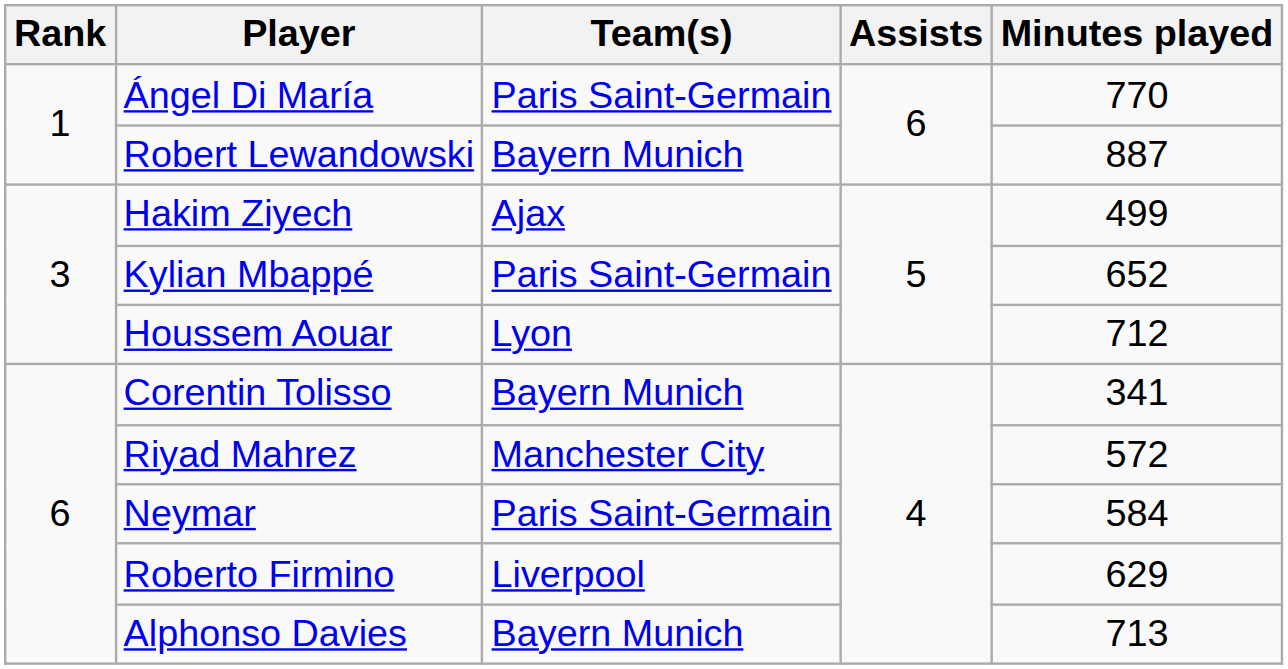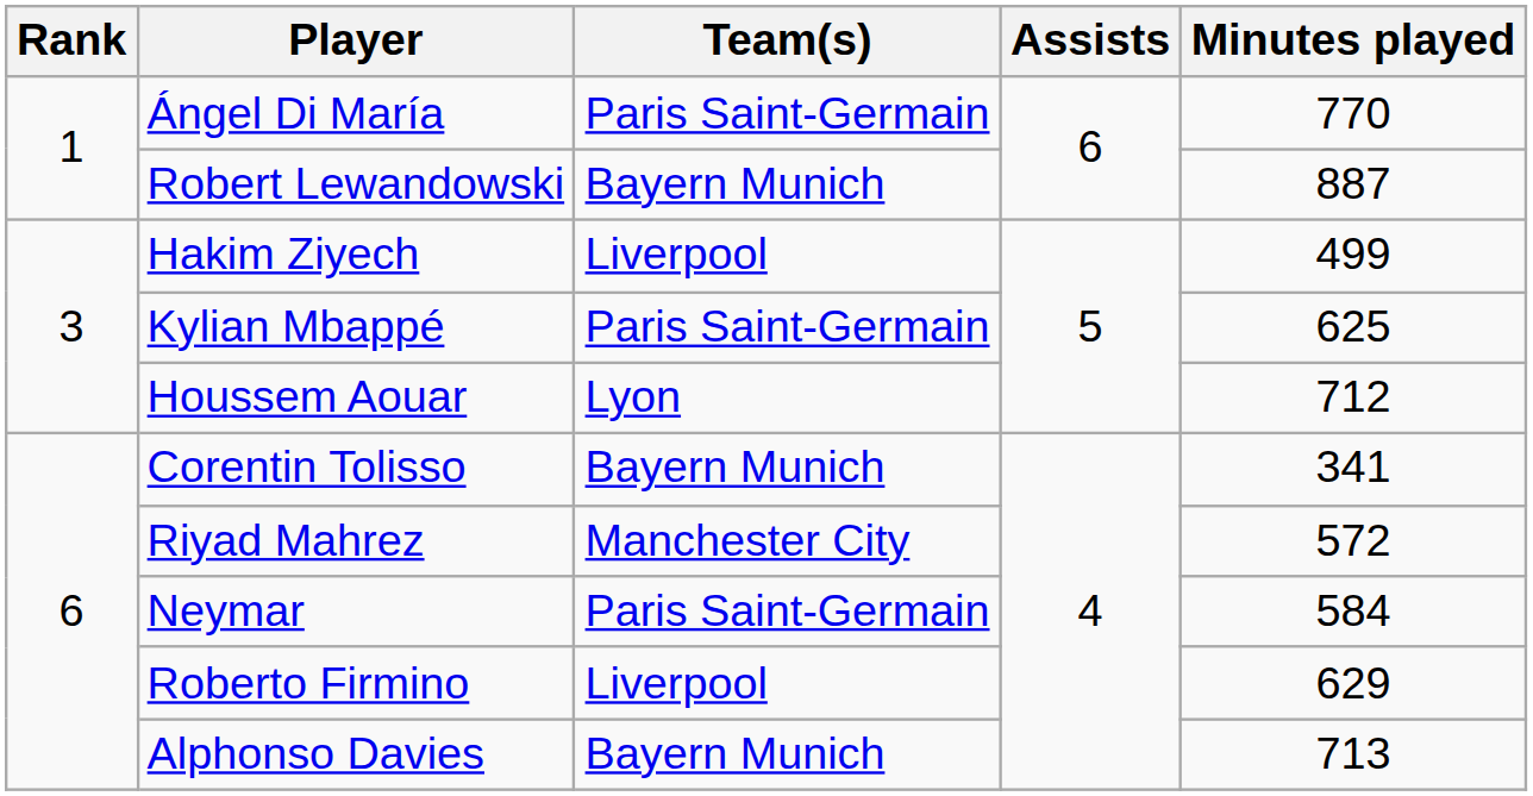Hakim Ziyech | Team(s): Ajax -> Liverpool
Kylian Mbappé | Minutes played: 652 -> 625
